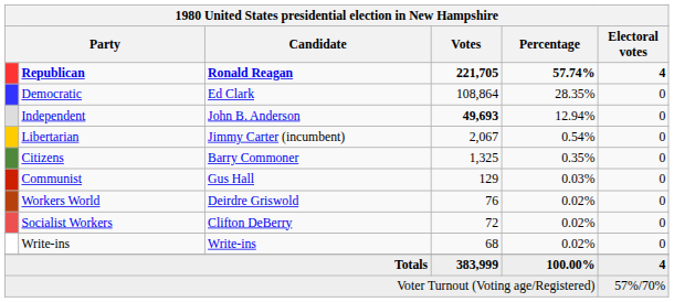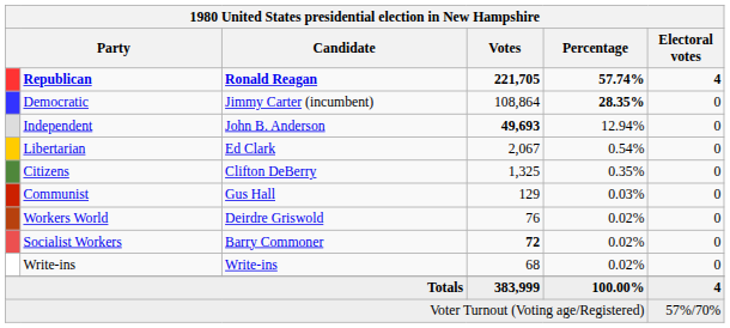Democratic | Candidate: Ed Clark -> Jimmy Carter (incumbent)
Democratic | Percentage: normal -> bold
Libertarian | Candidate: Jimmy Carter (incumbent) -> Ed Clark
Citizens | Candidate: Barry Commoner -> Clifton DeBerry
Socialist Workers | Candidate: Clifton DeBerry -> Barry Commoner
Socialist Workers | Votes: normal -> bold
